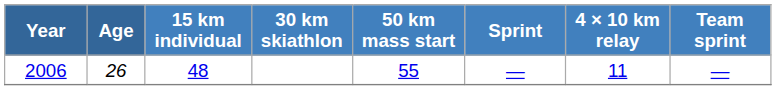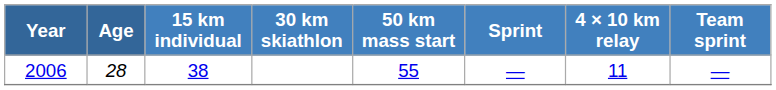2006 | Age: 26 -> 28
2006 | 15 km individual: 48 -> 38
